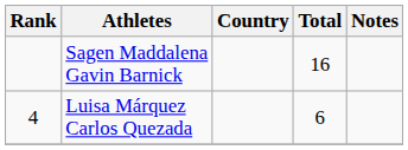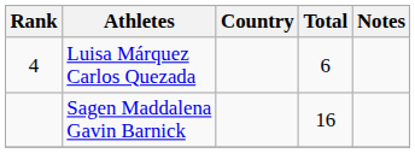rows swapped: Sagen Maddalena Gavin Barnick <-> Luisa Márquez Carlos Quezada
